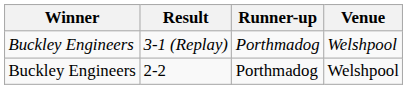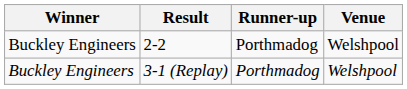rows swapped: 2-2 <-> 3-1 (Replay)
